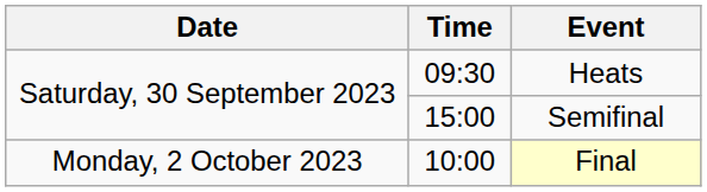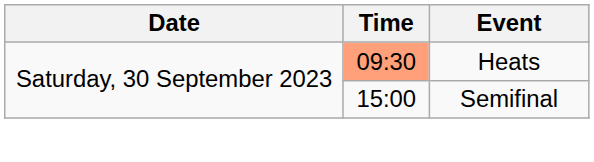Heats | Time: no background -> lightsalmon background
- row: Monday, 2 October 2023 | 10:00 | Final
